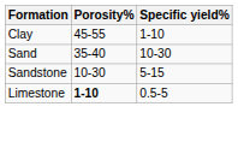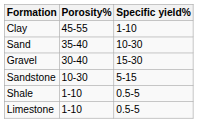+ row: Gravel | 30-40 | 15-30
+ row: Shale | 1-10 | 0.5-5
Limestone | Porosity%: bold -> normal
